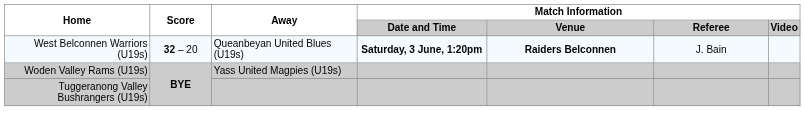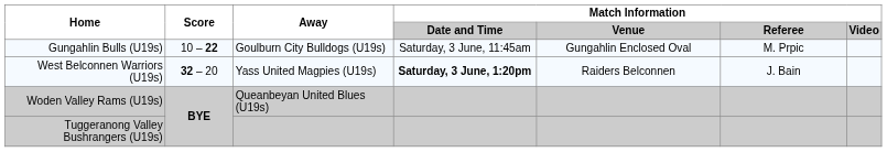+ row: Gungahlin Bulls (U19s) | 10 – 22 | Goulburn City Bulldogs (U19s) | Saturday, 3 June, 11:45am | Gungahlin Enclosed Oval | M. Prpic
West Belconnen Warriors (U19s) | Away: Queanbeyan United Blues (U19s) -> Yass United Magpies (U19s)
West Belconnen Warriors (U19s) | Match Information / Venue: bold -> normal
Woden Valley Rams (U19s) | Away: Yass United Magpies (U19s) -> Queanbeyan United Blues (U19s)
